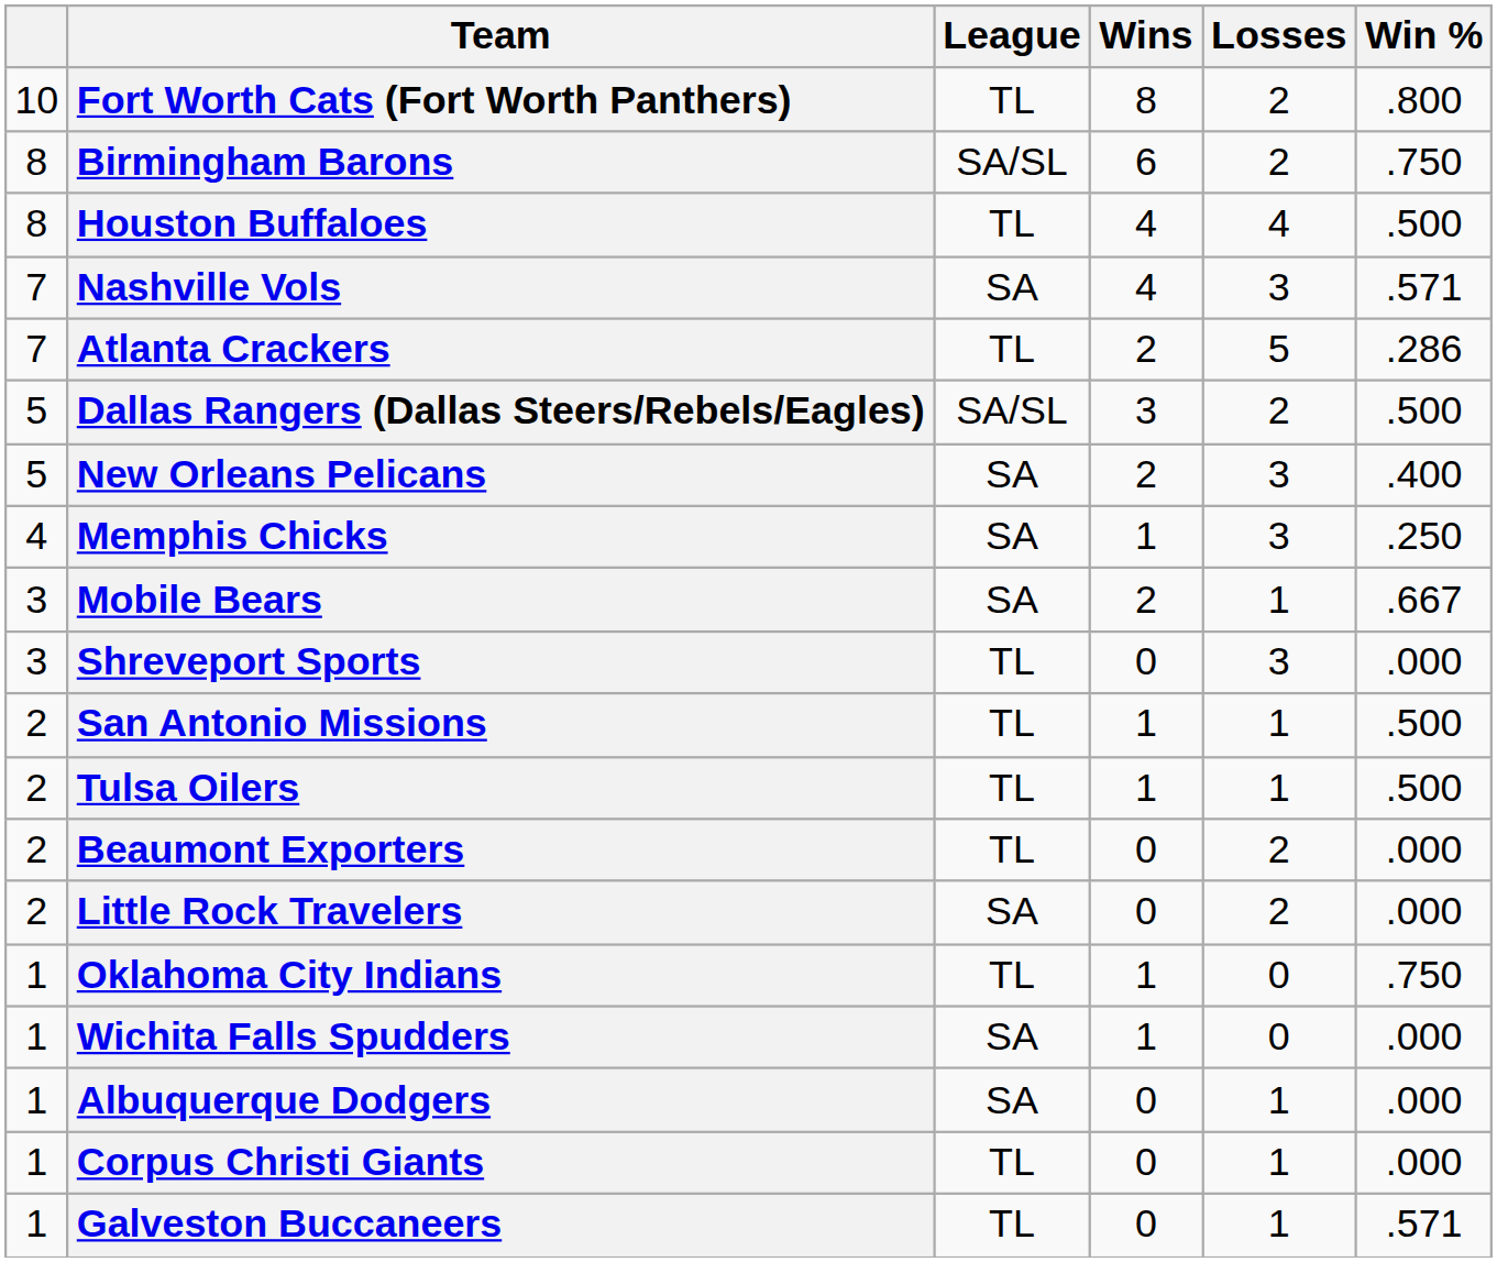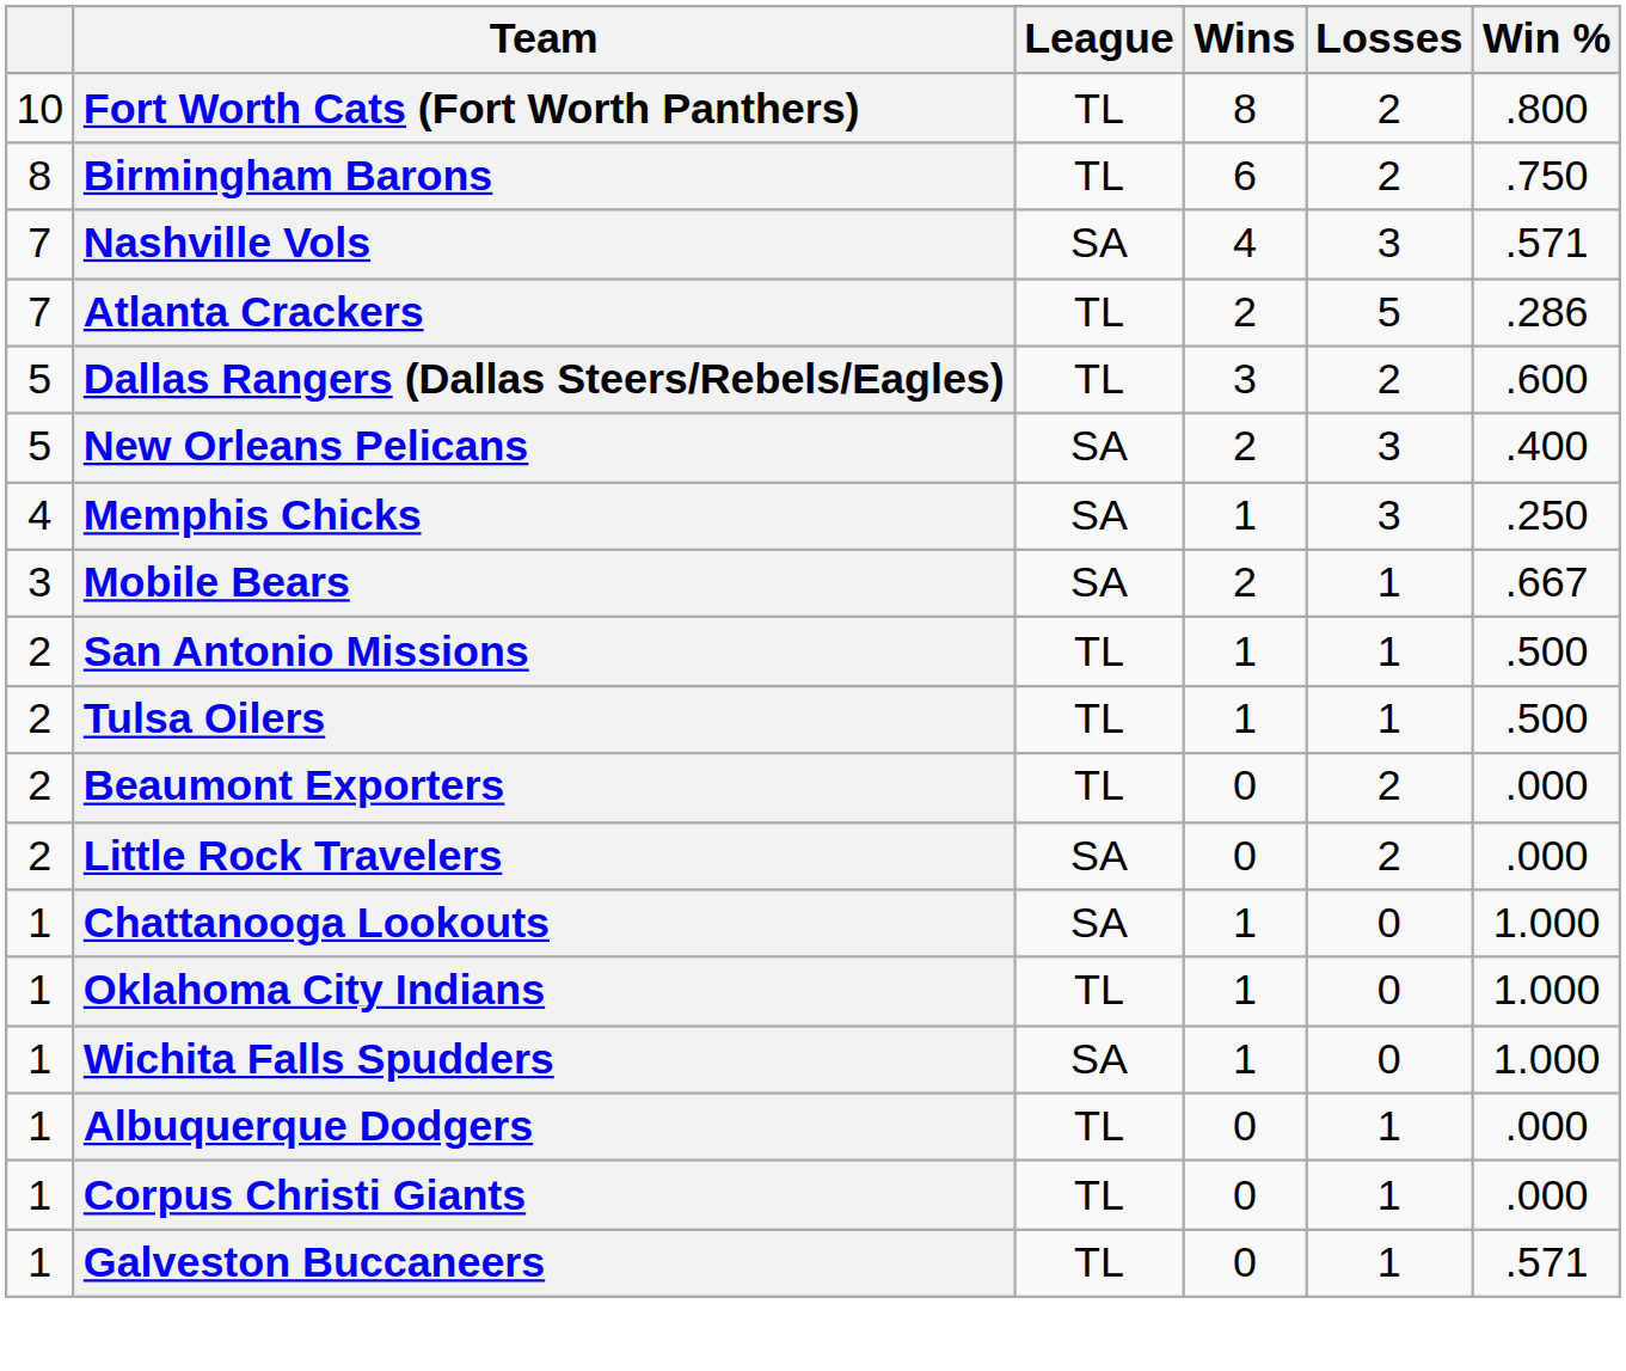Birmingham Barons | League: SA/SL -> TL
- row: 8 | Houston Buffaloes | TL | 4 | 4 | .500
Dallas Rangers (Dallas Steers/Rebels/Eagles) | League: SA/SL -> TL
Dallas Rangers (Dallas Steers/Rebels/Eagles) | Win %: .500 -> .600
- row: 3 | Shreveport Sports | TL | 0 | 3 | .000
+ row: 1 | Chattanooga Lookouts | SA | 1 | 0 | 1.000
Oklahoma City Indians | Win %: .750 -> 1.000
Wichita Falls Spudders | Win %: .000 -> 1.000
Albuquerque Dodgers | League: SA -> TL
